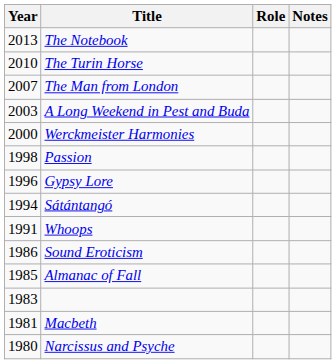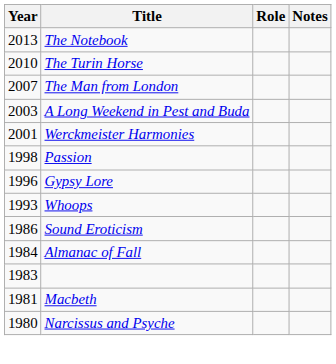Werckmeister Harmonies | Year: 2000 -> 2001
- row: 1994 | Sátántangó
Whoops | Year: 1991 -> 1993
Almanac of Fall | Year: 1985 -> 1984
